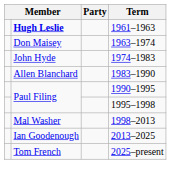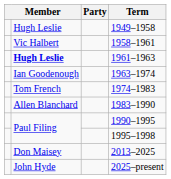+ row: Hugh Leslie | 1949–1958
+ row: Vic Halbert | 1958–1961
1963–1974 | column 2: Don Maisey -> Ian Goodenough
1974–1983 | column 2: John Hyde -> Tom French
- row: Mal Washer | 1998–2013
2013–2025 | column 2: Ian Goodenough -> Don Maisey
2025–present | column 2: Tom French -> John Hyde
